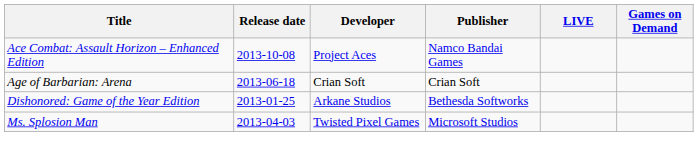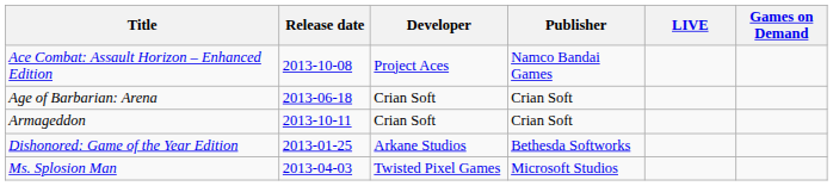+ row: Armageddon | 2013-10-11 | Crian Soft | Crian Soft
